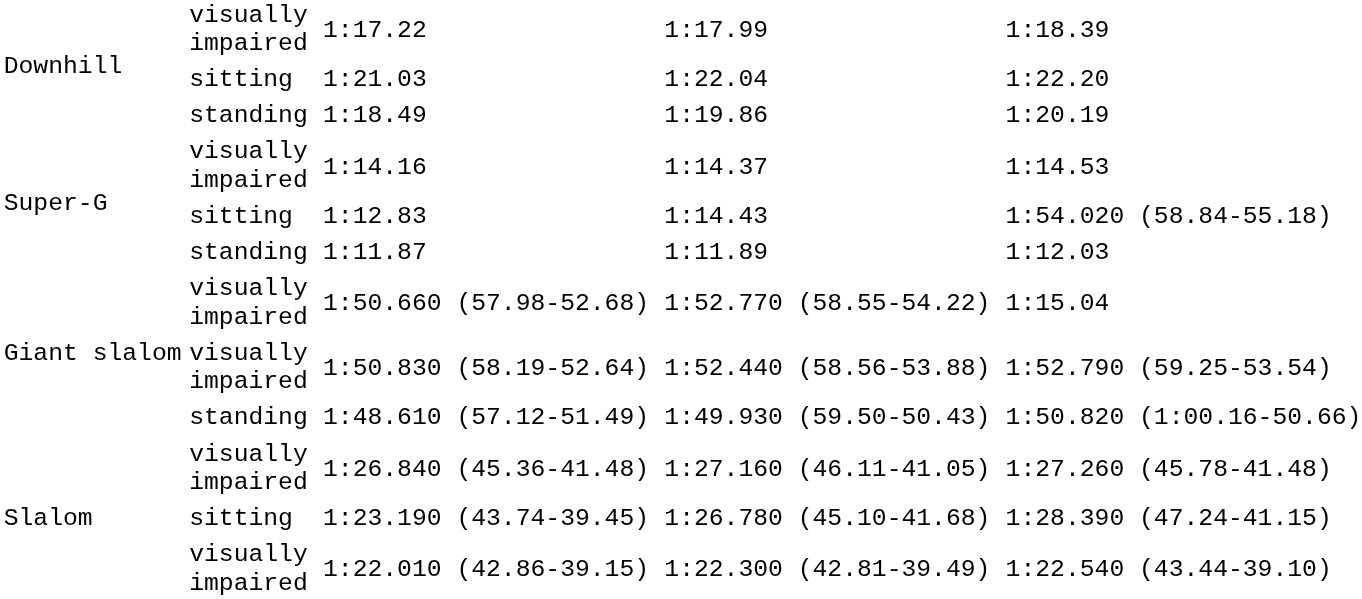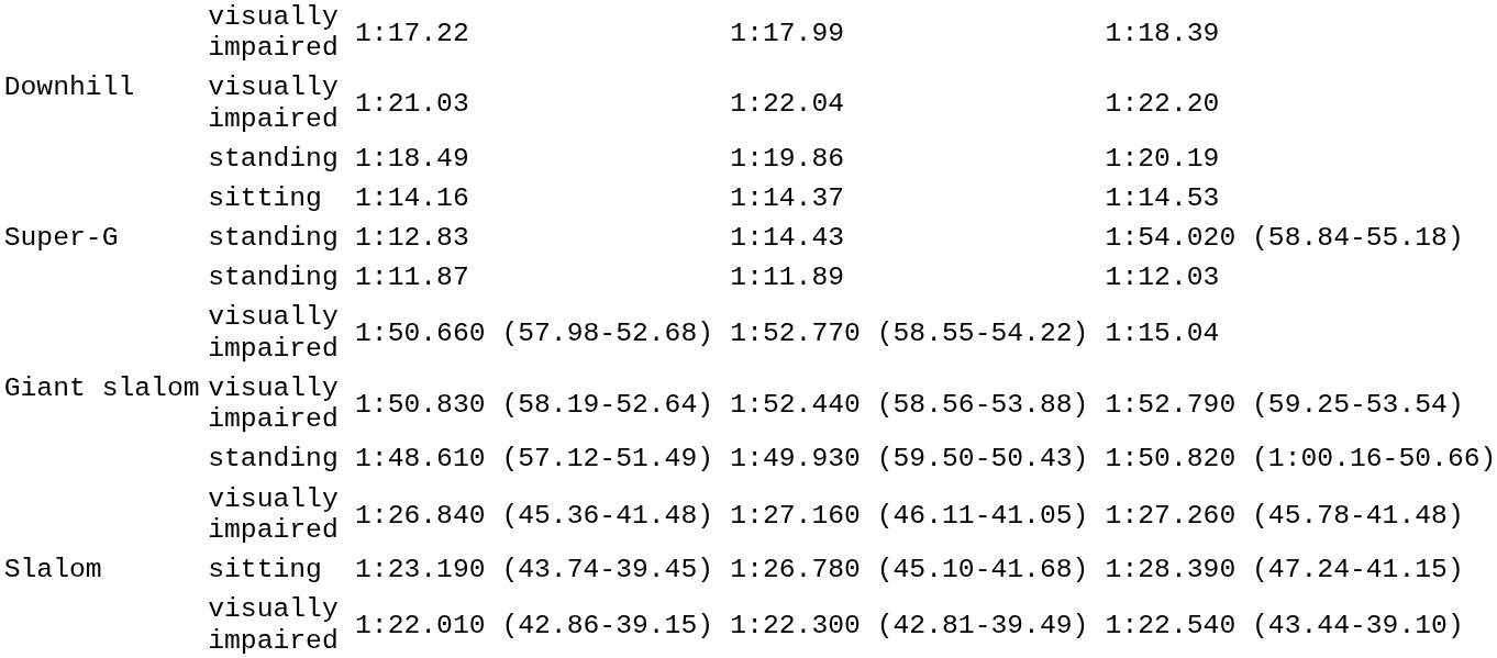1:21.03 | column 2: sitting -> visually impaired
1:14.16 | column 2: visually impaired -> sitting
1:12.83 | column 2: sitting -> standing
